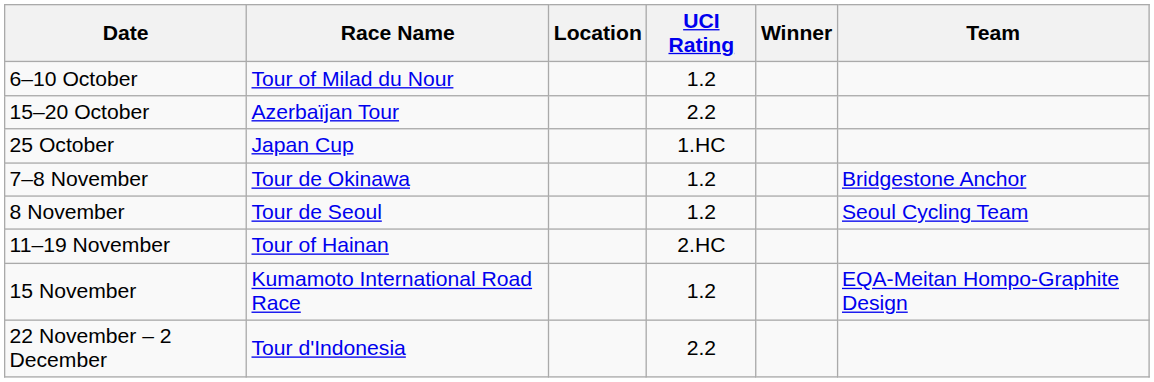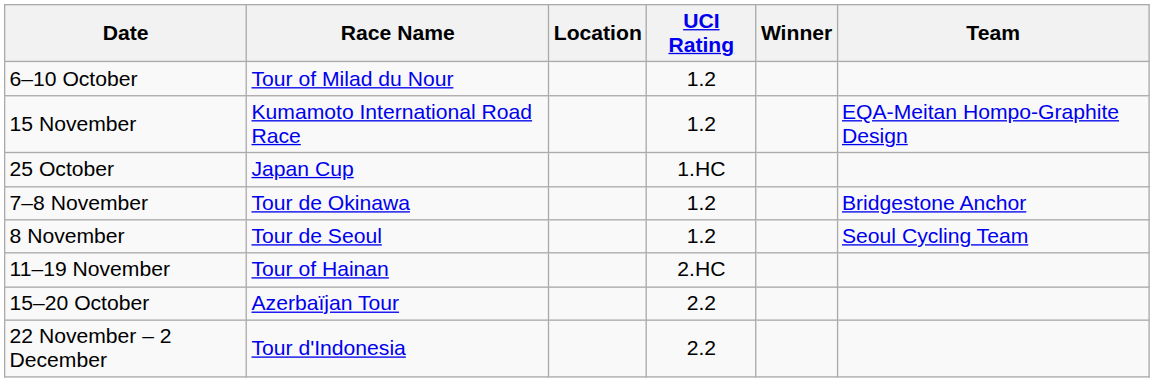rows swapped: 15–20 October <-> 15 November
